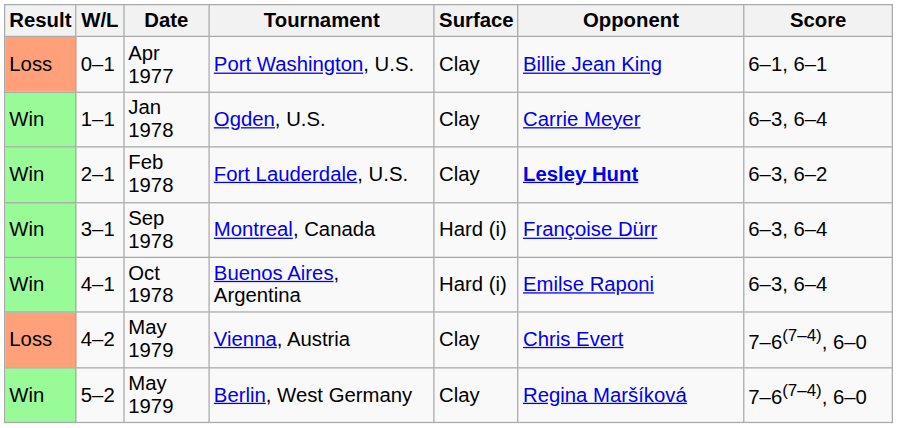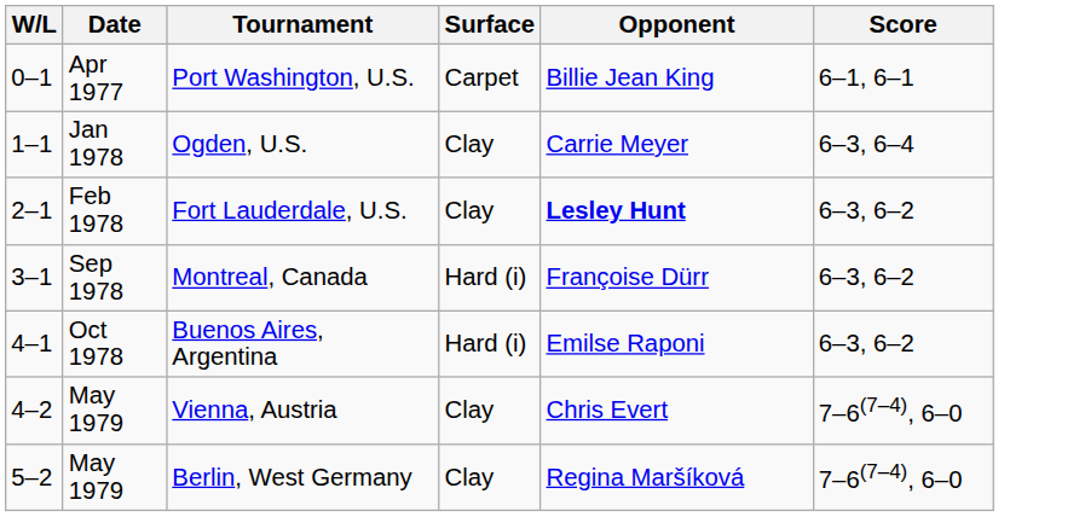- column: Result | Loss | Win | Win | Win | Win | Loss | Win
Port Washington, U.S. | Surface: Clay -> Carpet
Montreal, Canada | Score: 6–3, 6–4 -> 6–3, 6–2
Buenos Aires, Argentina | Score: 6–3, 6–4 -> 6–3, 6–2
